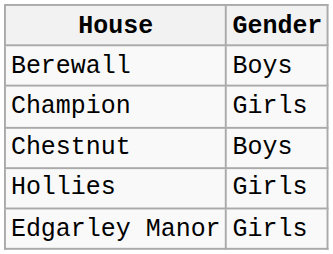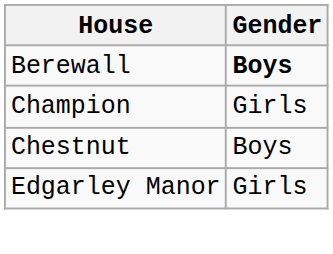Berewall | Gender: normal -> bold
- row: Hollies | Girls
